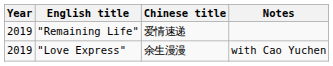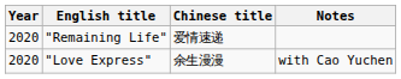"Remaining Life" | Year: 2019 -> 2020
"Love Express" | Year: 2019 -> 2020
